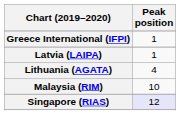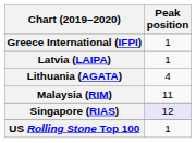Malaysia (RIM) | Peak position: 10 -> 11
+ row: US Rolling Stone Top 100 | 1
